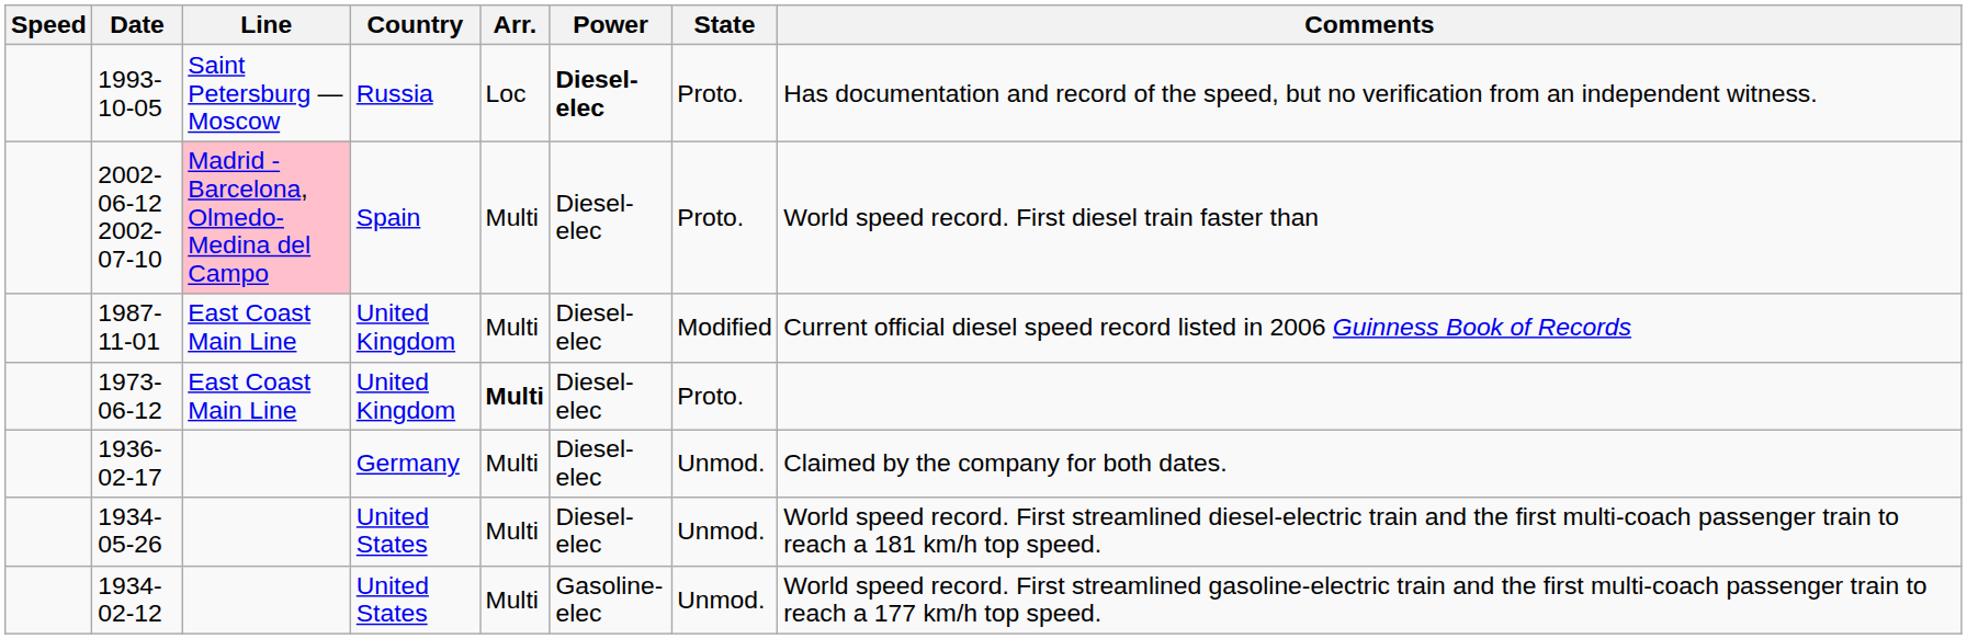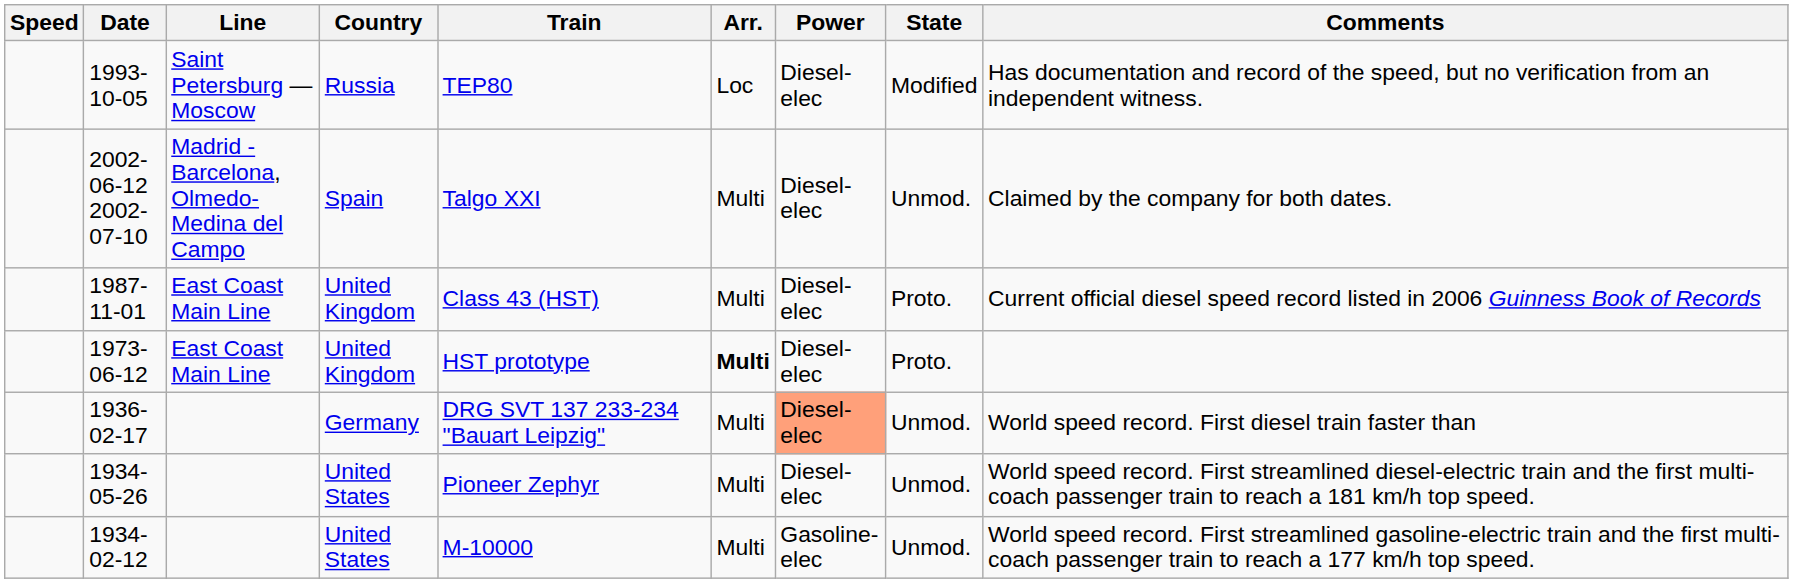+ column: Train | TEP80 | Talgo XXI | Class 43 (HST) | HST prototype | DRG SVT 137 233-234 "Bauart Leipzig" | Pioneer Zephyr | M-10000
1993-10-05 | Power: bold -> normal
1993-10-05 | State: Proto. -> Modified
2002-06-12 2002-07-10 | Line: pink background -> no background
2002-06-12 2002-07-10 | State: Proto. -> Unmod.
2002-06-12 2002-07-10 | Comments: World speed record. First diesel train faster than -> Claimed by the company for both dates.
1987-11-01 | State: Modified -> Proto.
1936-02-17 | Power: no background -> lightsalmon background
1936-02-17 | Comments: Claimed by the company for both dates. -> World speed record. First diesel train faster than
